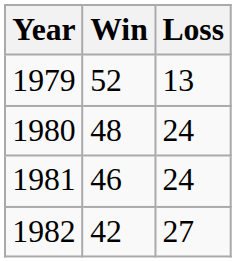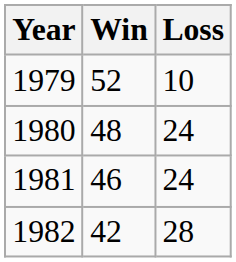1979 | Loss: 13 -> 10
1982 | Loss: 27 -> 28
